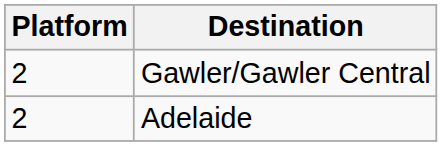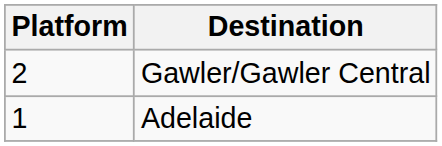Adelaide | Platform: 2 -> 1
